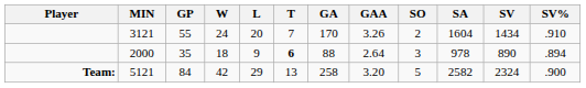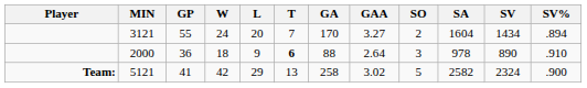3121 | GAA: 3.26 -> 3.27
3121 | SV%: .910 -> .894
2000 | GP: 35 -> 36
2000 | SV%: .894 -> .910
5121 | GP: 84 -> 41
5121 | GAA: 3.20 -> 3.02
